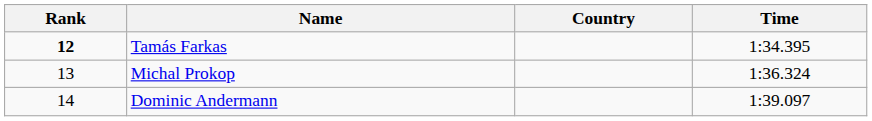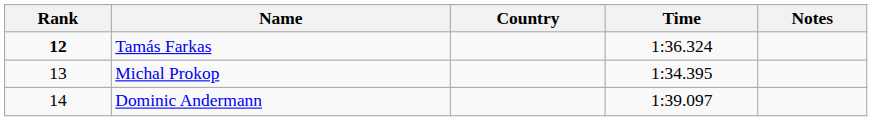+ column: Notes
Tamás Farkas | Time: 1:34.395 -> 1:36.324
Michal Prokop | Time: 1:36.324 -> 1:34.395
